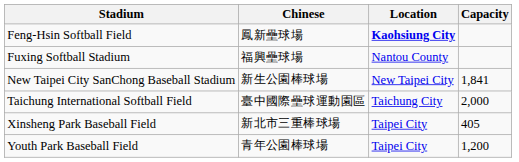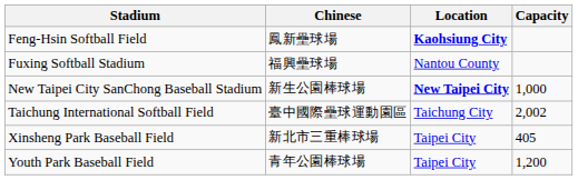New Taipei City SanChong Baseball Stadium | Location: normal -> bold
New Taipei City SanChong Baseball Stadium | Capacity: 1,841 -> 1,000
Taichung International Softball Field | Capacity: 2,000 -> 2,002
